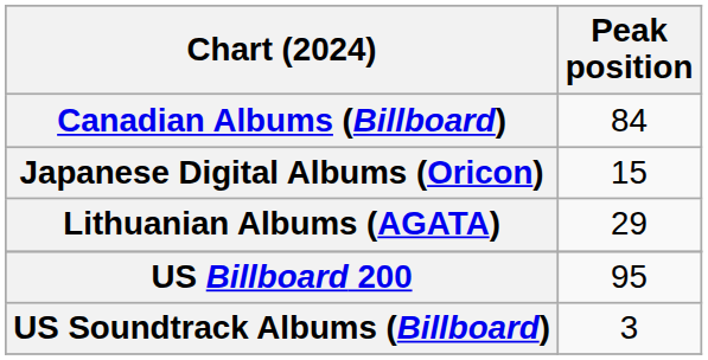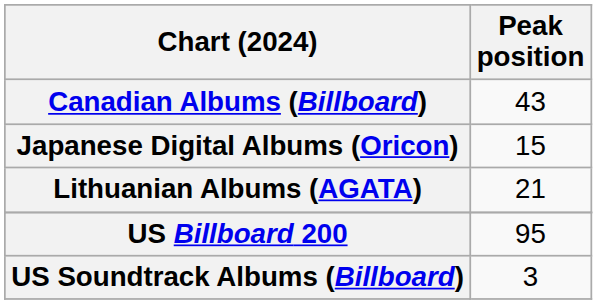Canadian Albums (Billboard) | Peak position: 84 -> 43
Lithuanian Albums (AGATA) | Peak position: 29 -> 21
